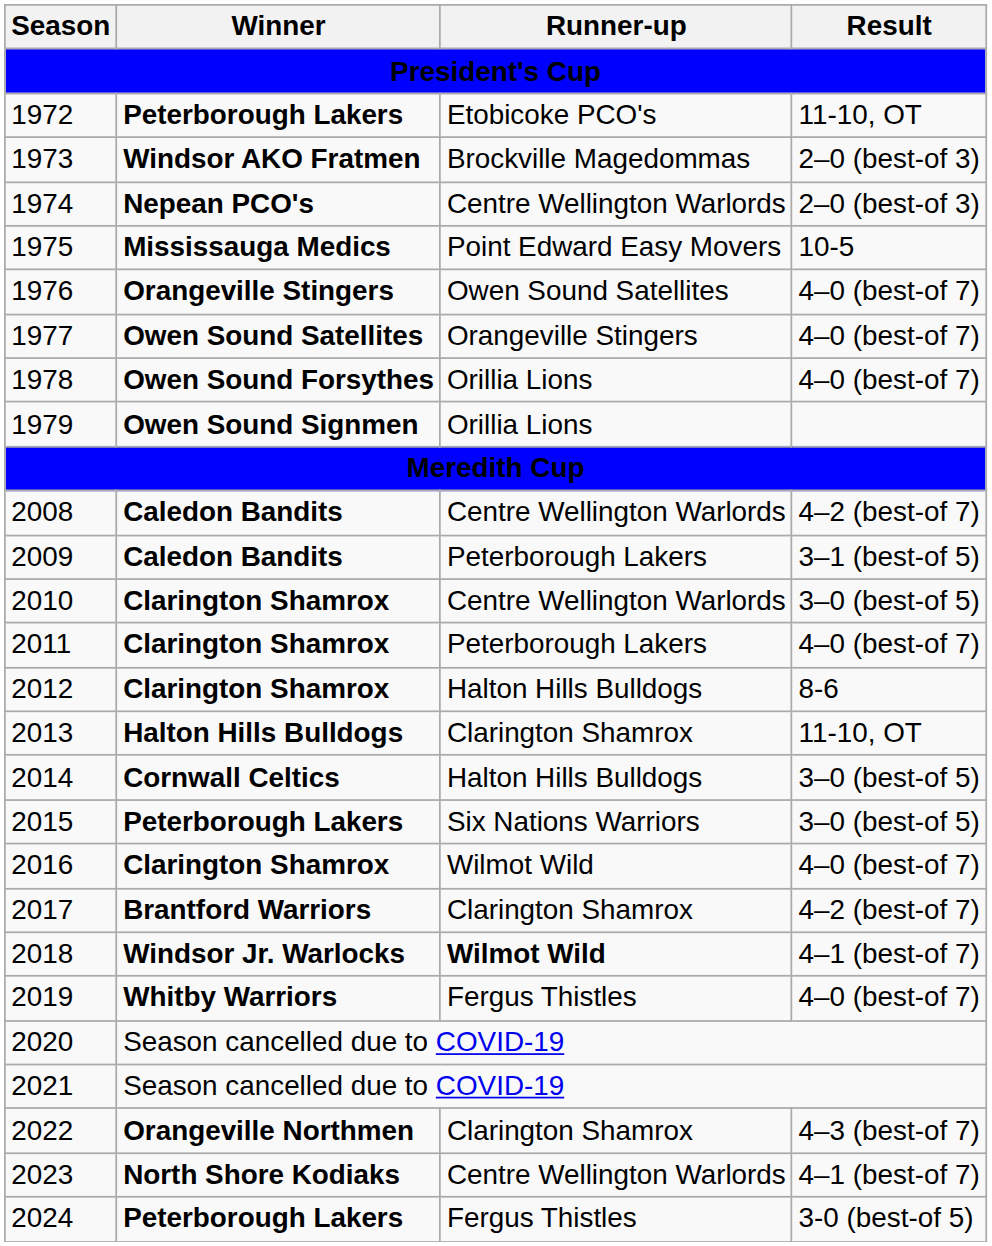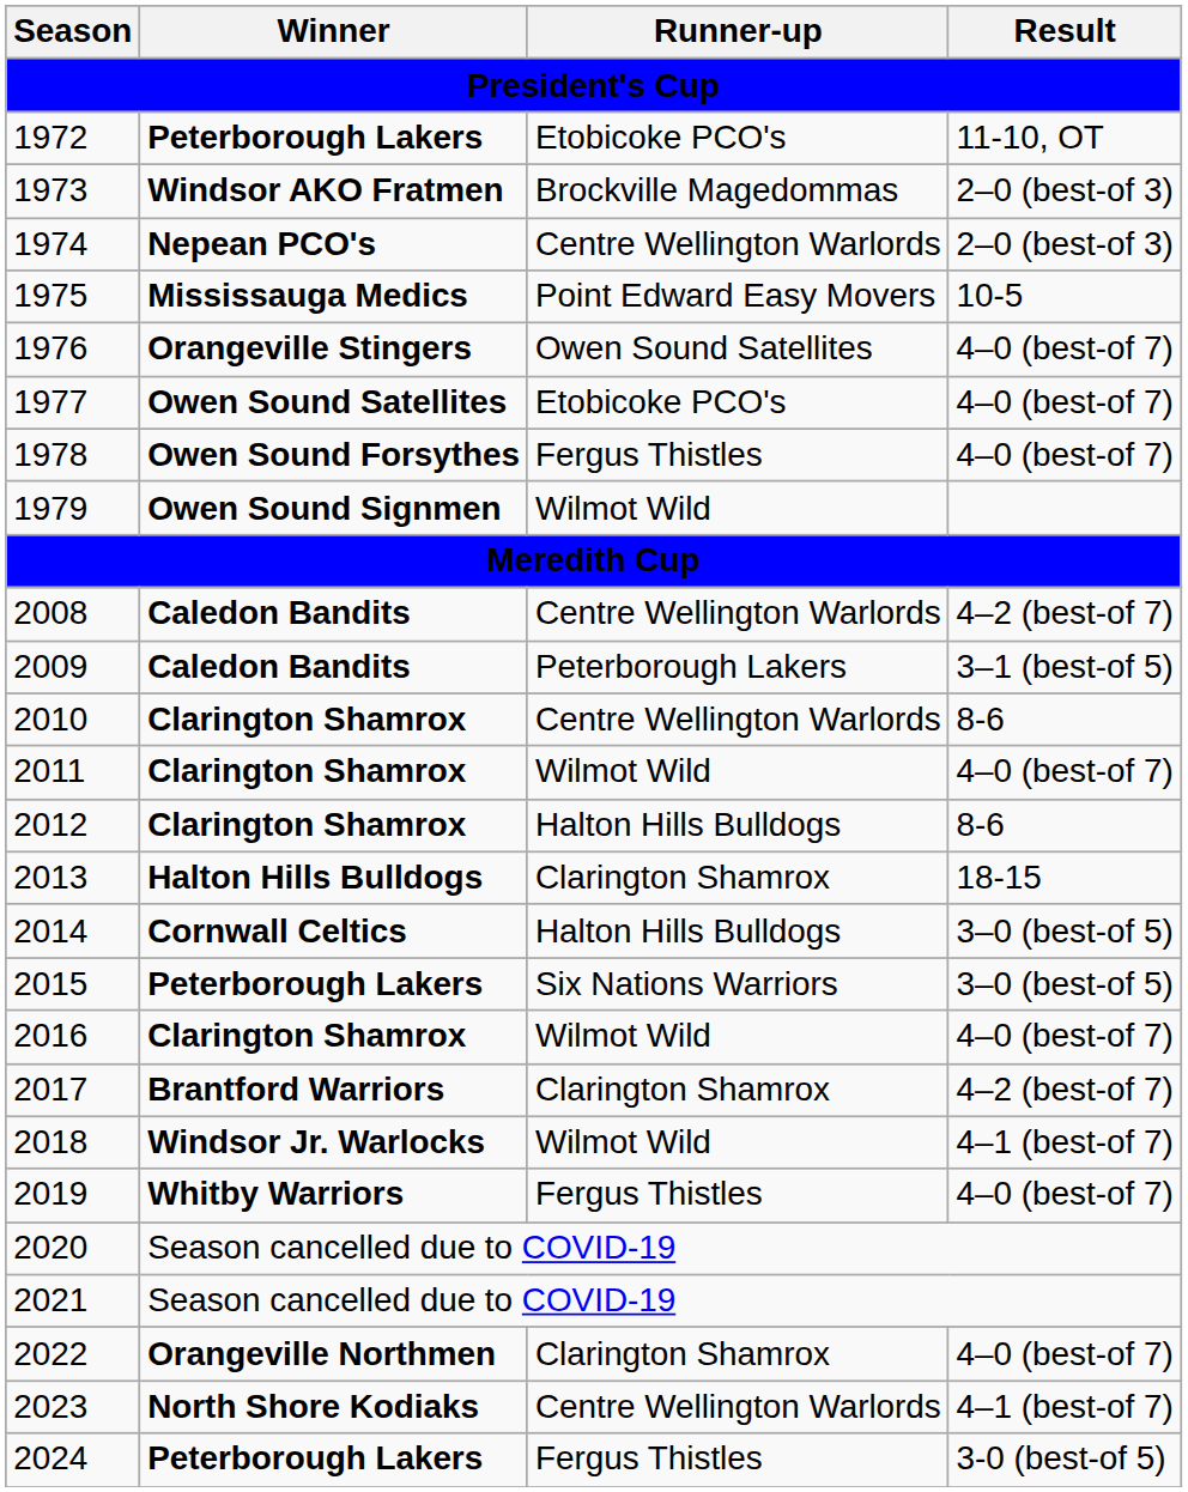1977 | Runner-up: Orangeville Stingers -> Etobicoke PCO's
1978 | Runner-up: Orillia Lions -> Fergus Thistles
1979 | Runner-up: Orillia Lions -> Wilmot Wild
2010 | Result: 3–0 (best-of 5) -> 8-6
2011 | Runner-up: Peterborough Lakers -> Wilmot Wild
2013 | Result: 11-10, OT -> 18-15
2018 | Runner-up: bold -> normal
2022 | Result: 4–3 (best-of 7) -> 4–0 (best-of 7)
